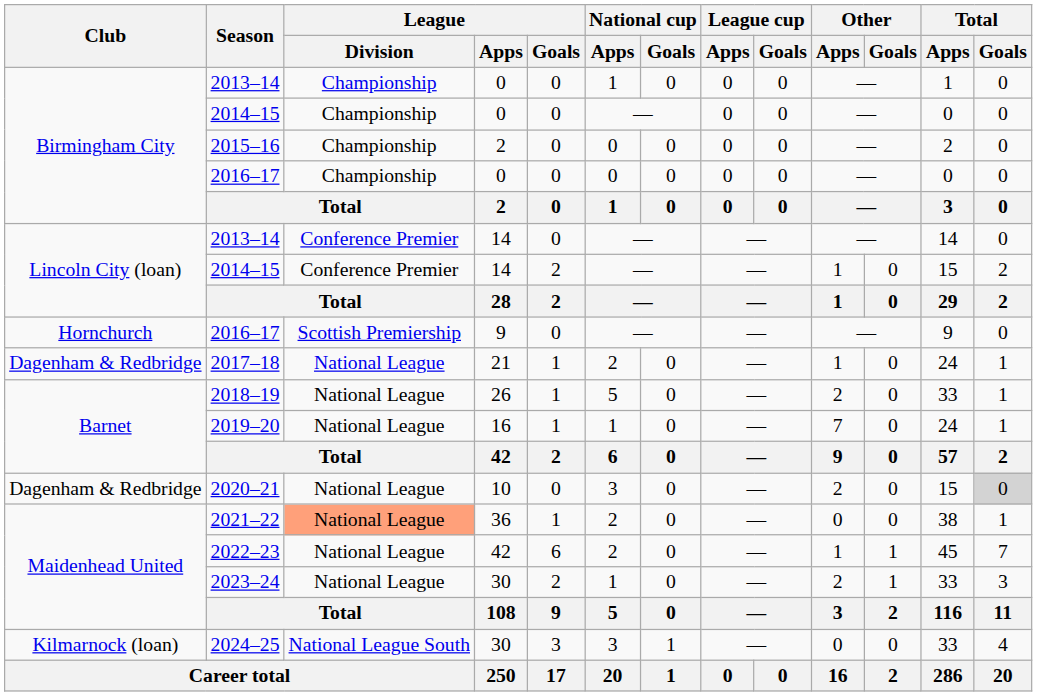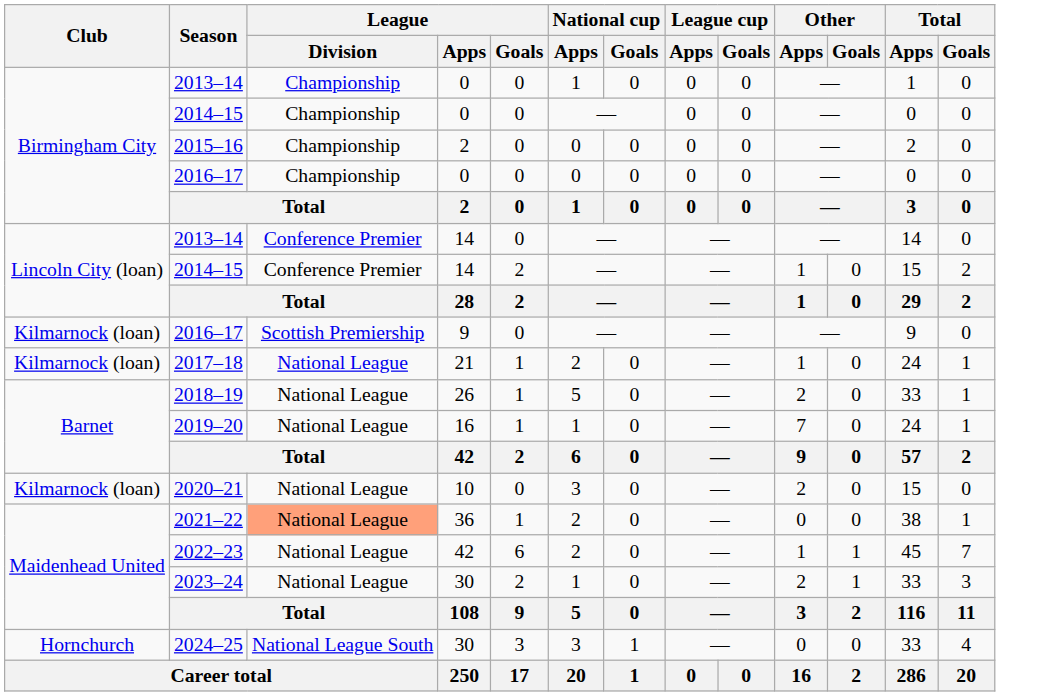2016–17 / 9 | Club: Hornchurch -> Kilmarnock (loan)
2017–18 | Club: Dagenham & Redbridge -> Kilmarnock (loan)
2020–21 | Club: Dagenham & Redbridge -> Kilmarnock (loan)
2020–21 | Total / Goals: lightgrey background -> no background
2024–25 | Club: Kilmarnock (loan) -> Hornchurch
